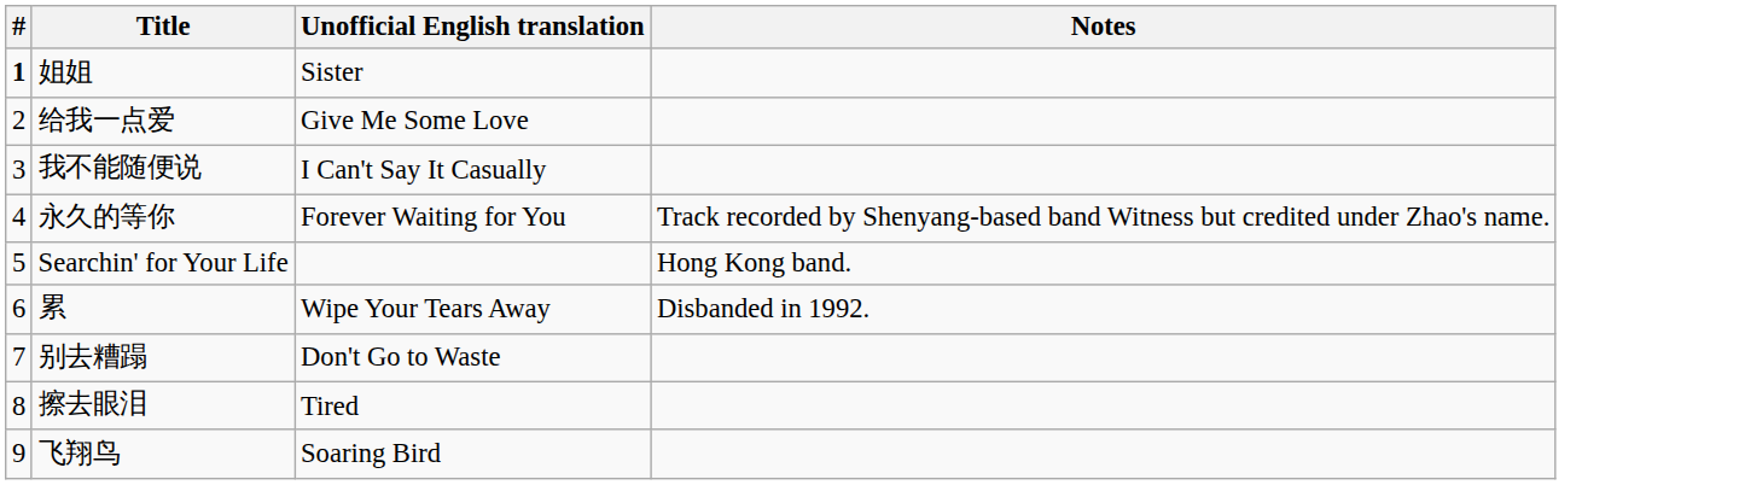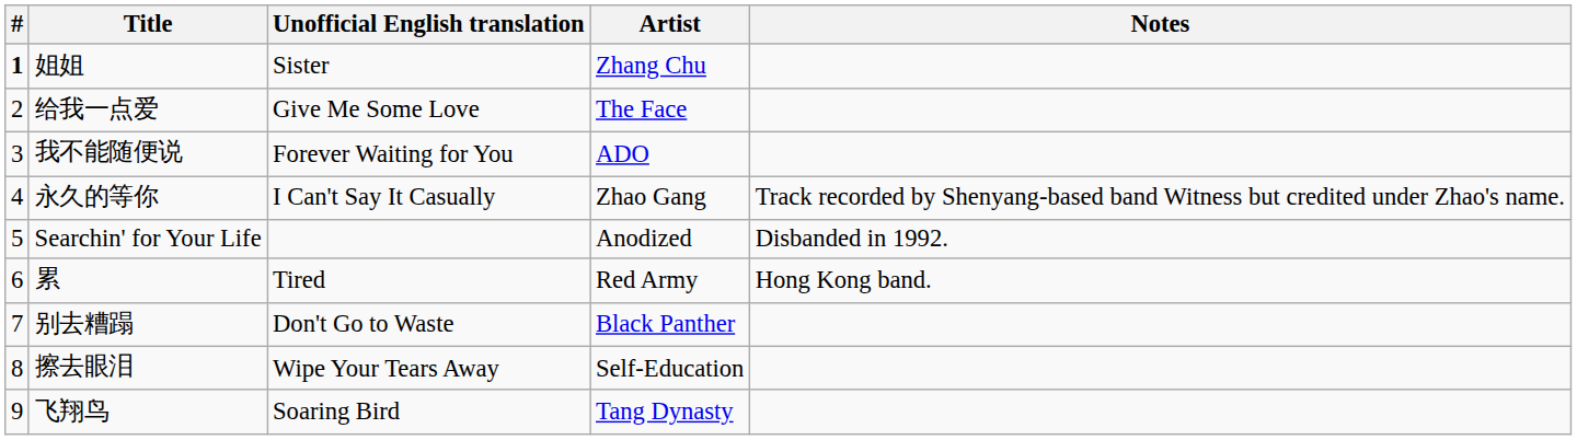+ column: Artist | Zhang Chu | The Face | ADO | Zhao Gang | Anodized | Red Army | Black Panther | Self-Education | Tang Dynasty
我不能随便说 | Unofficial English translation: I Can't Say It Casually -> Forever Waiting for You
永久的等你 | Unofficial English translation: Forever Waiting for You -> I Can't Say It Casually
Searchin' for Your Life | Notes: Hong Kong band. -> Disbanded in 1992.
累 | Unofficial English translation: Wipe Your Tears Away -> Tired
累 | Notes: Disbanded in 1992. -> Hong Kong band.
擦去眼泪 | Unofficial English translation: Tired -> Wipe Your Tears Away
